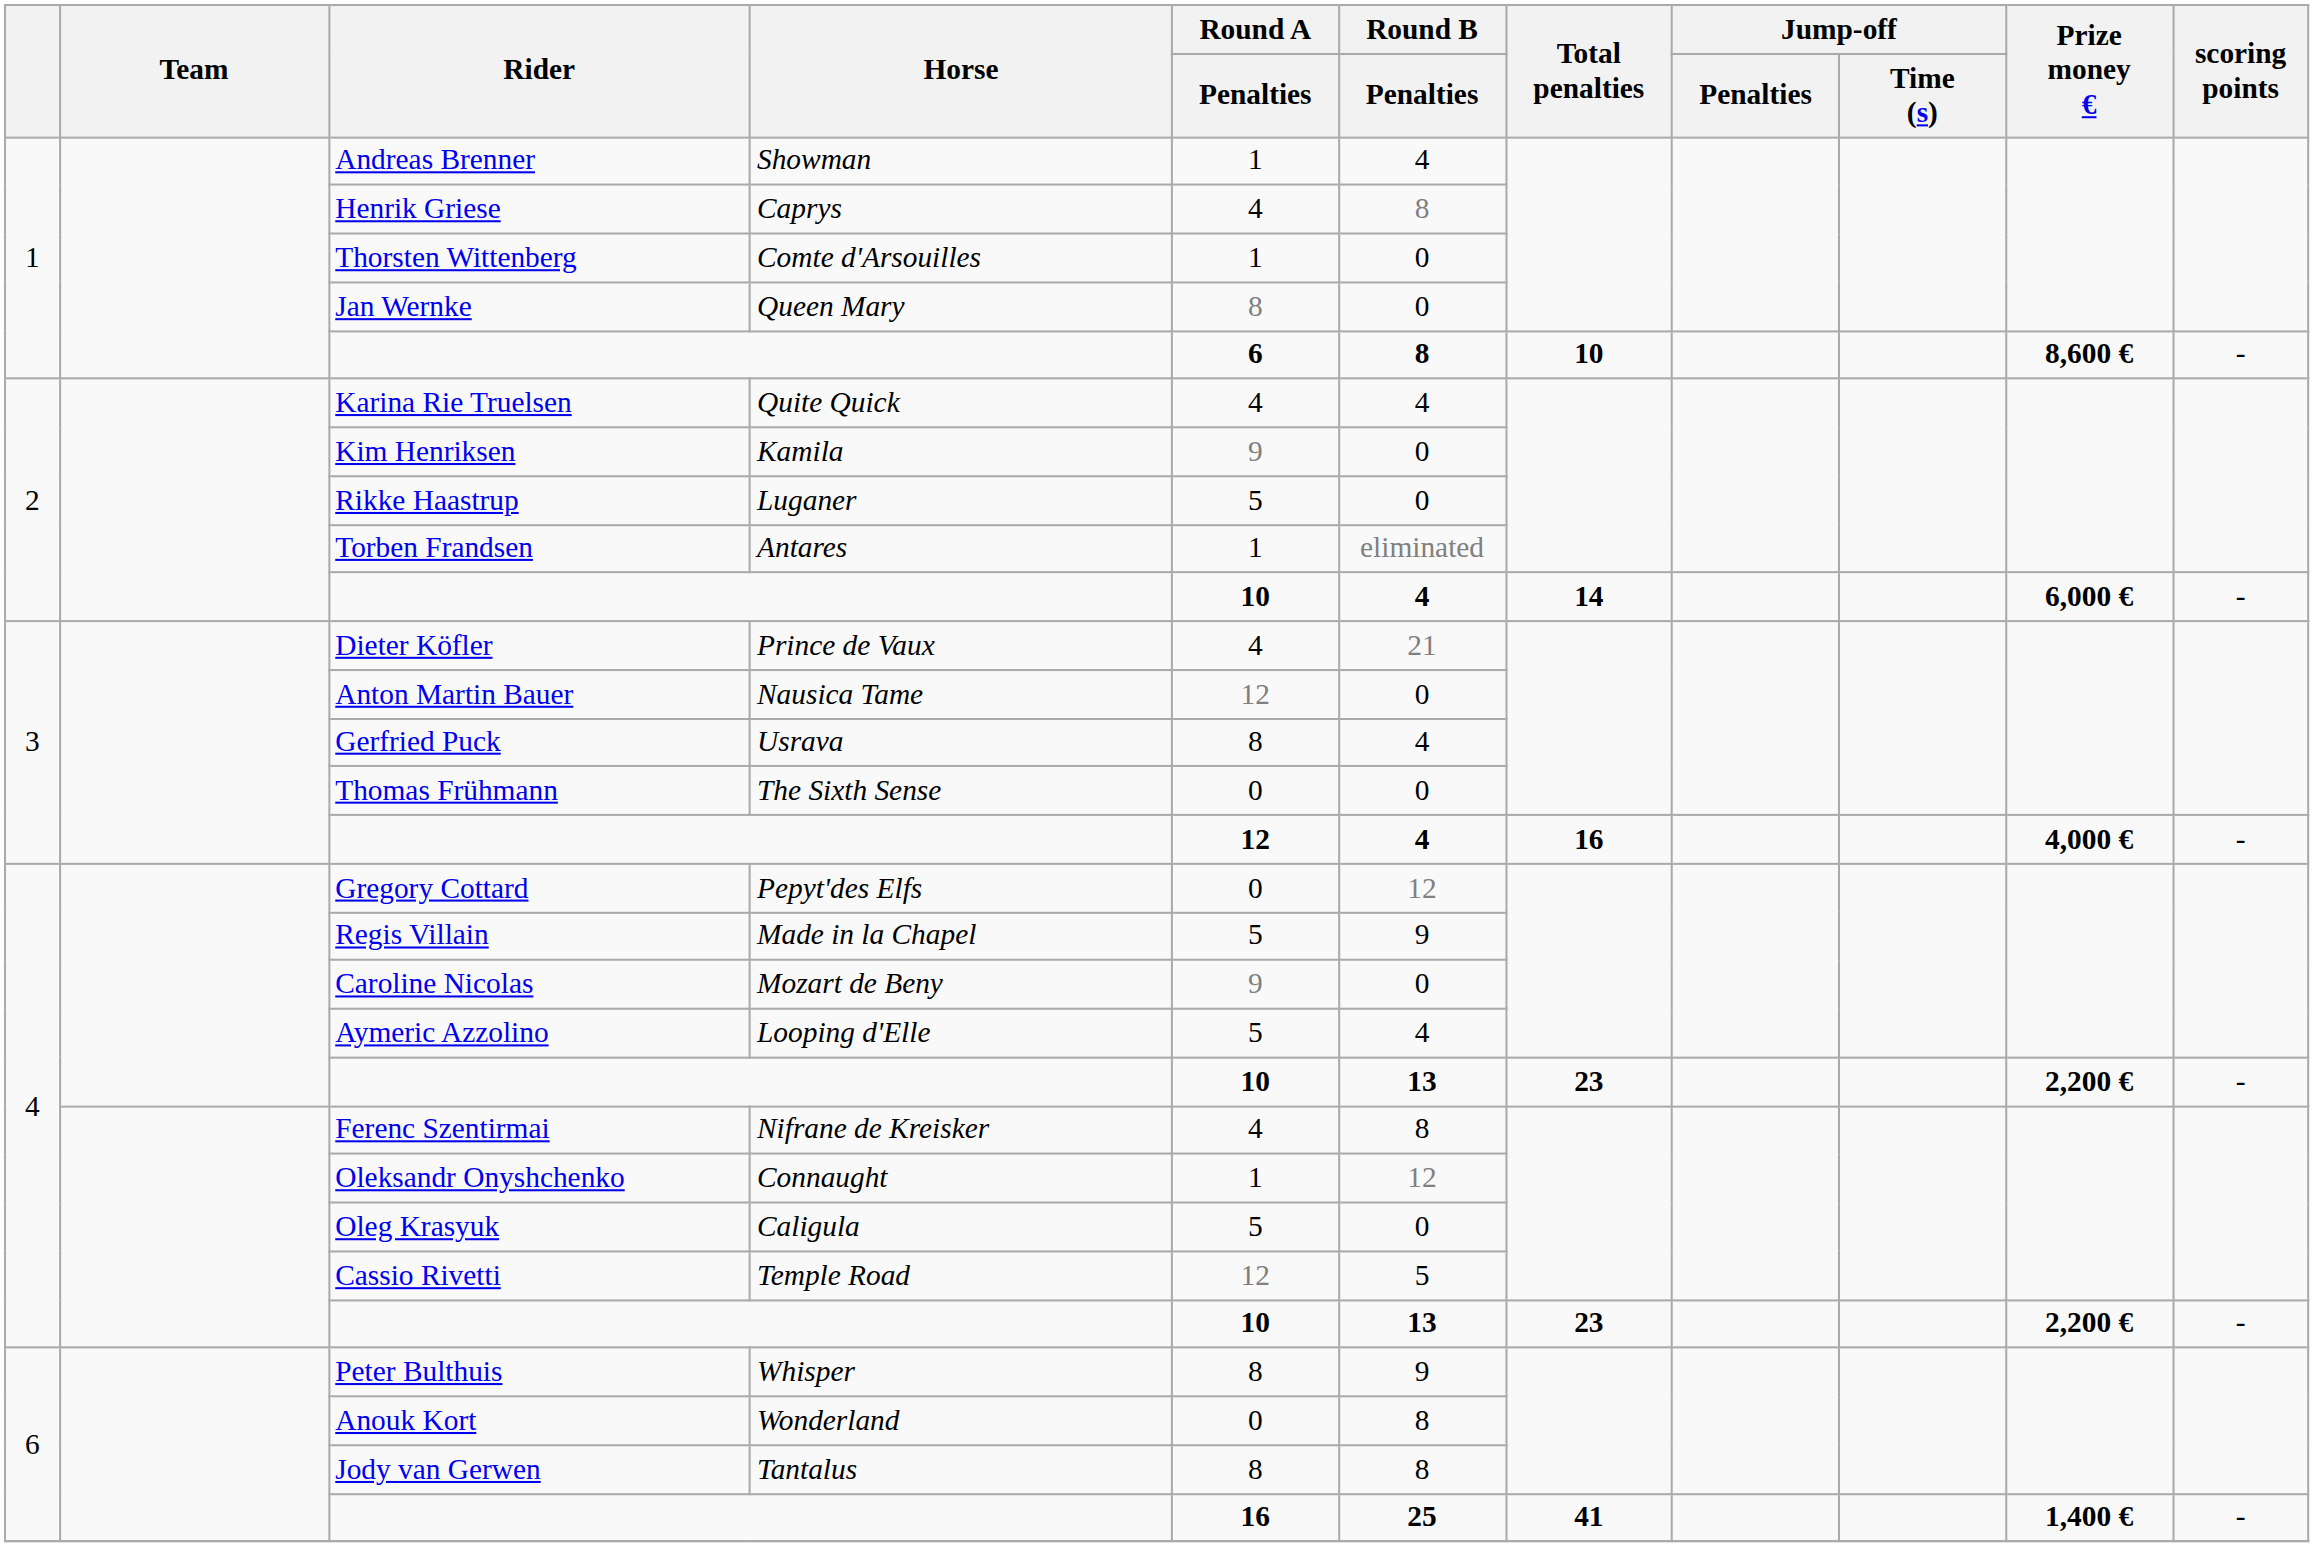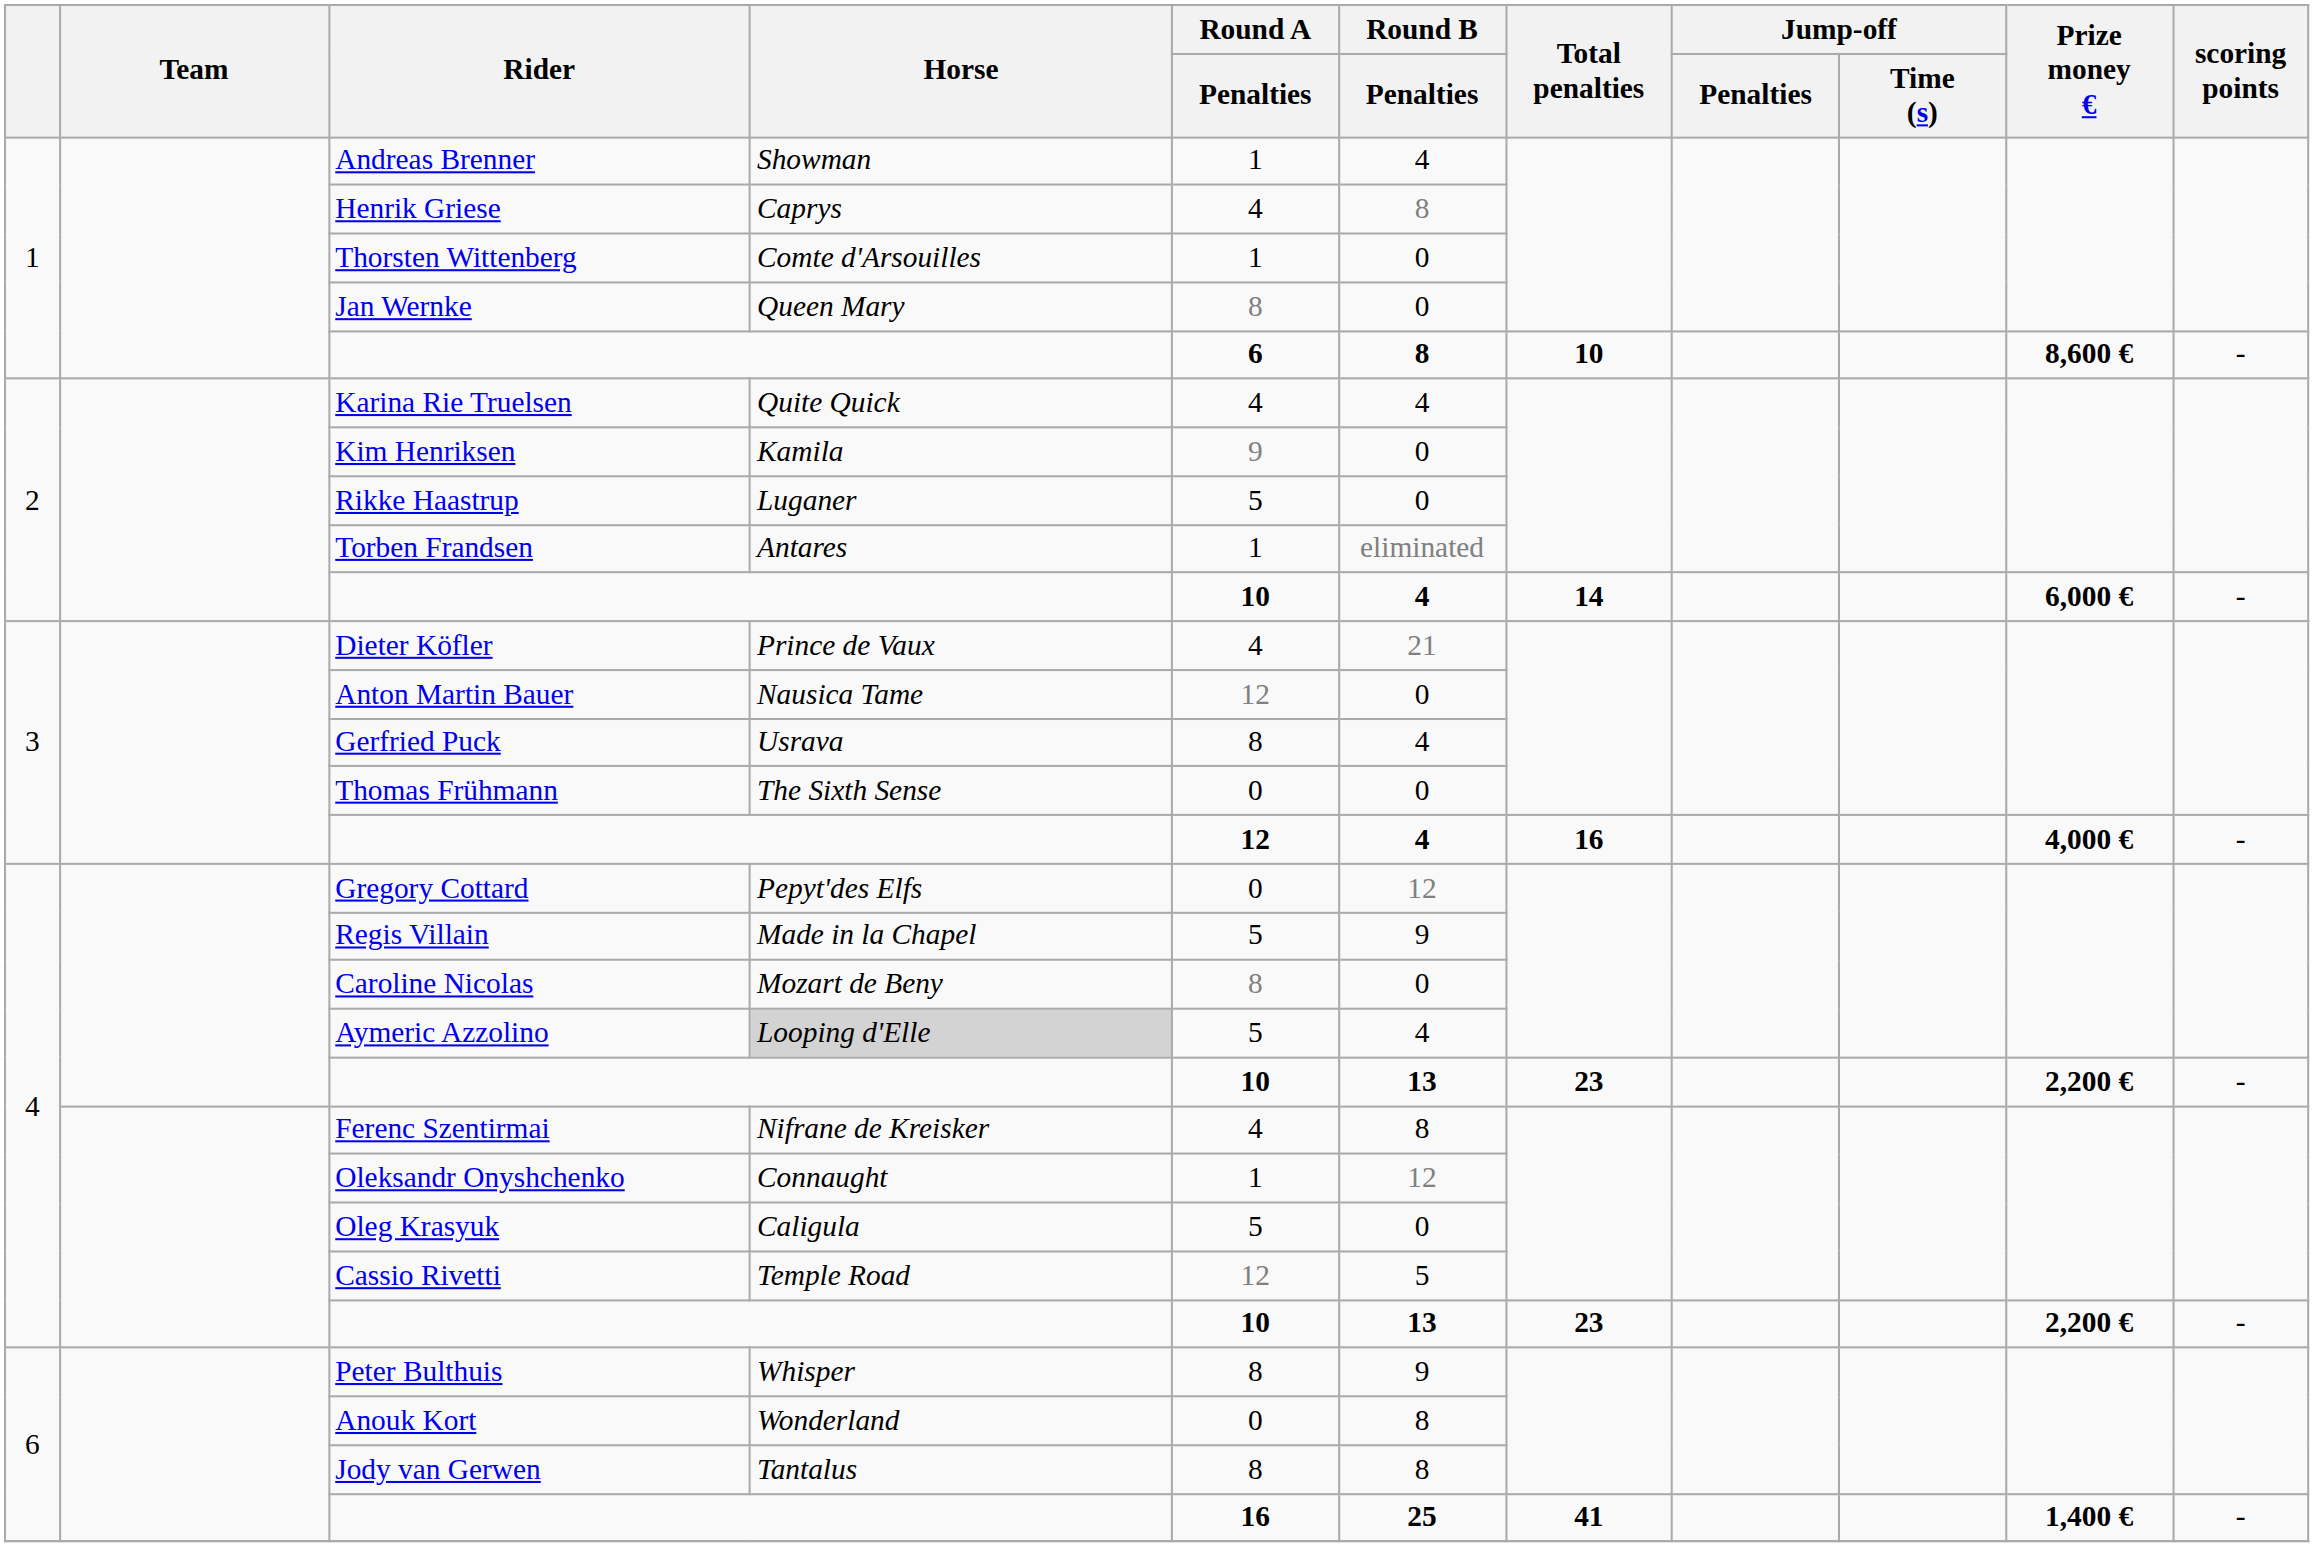Caroline Nicolas | Round A / Penalties: 9 -> 8
Aymeric Azzolino | Horse: no background -> lightgrey background
